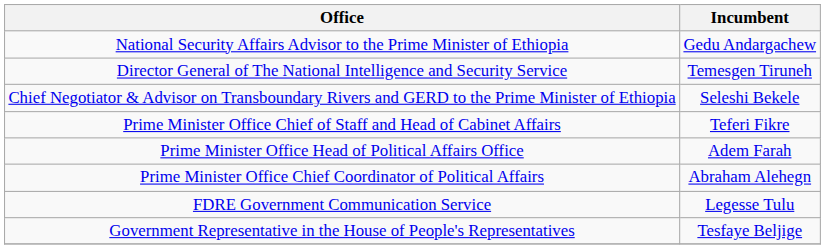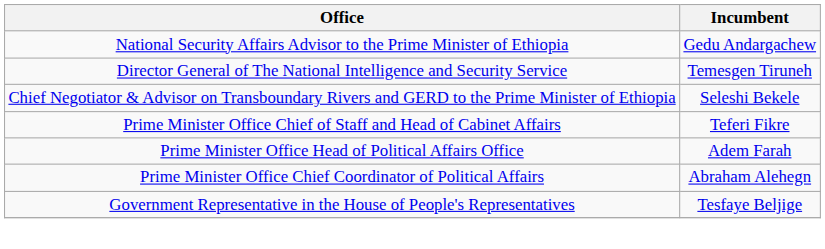- row: FDRE Government Communication Service | Legesse Tulu
